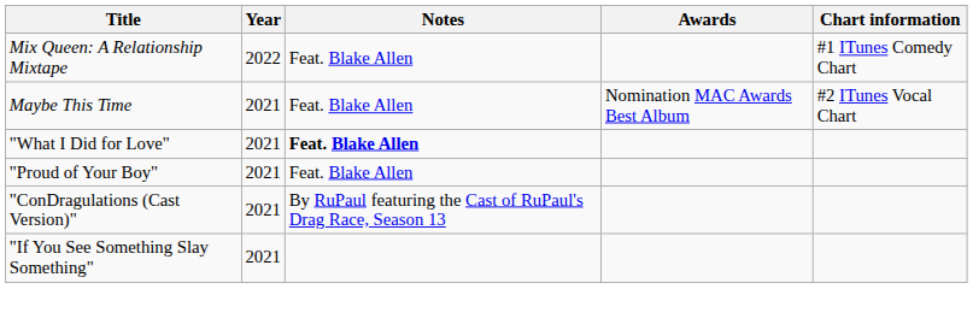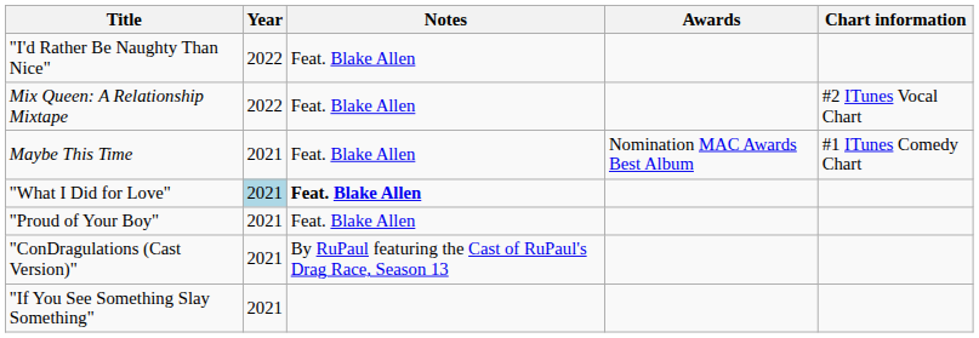+ row: "I'd Rather Be Naughty Than Nice" | 2022 | Feat. Blake Allen
Mix Queen: A Relationship Mixtape | Chart information: #1 ITunes Comedy Chart -> #2 ITunes Vocal Chart
Maybe This Time | Chart information: #2 ITunes Vocal Chart -> #1 ITunes Comedy Chart
"What I Did for Love" | Year: no background -> lightblue background
